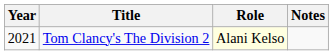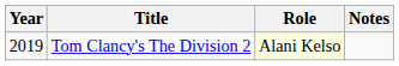Tom Clancy's The Division 2 | Year: 2021 -> 2019
